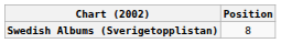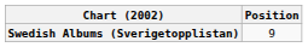Swedish Albums (Sverigetopplistan) | Position: 8 -> 9
